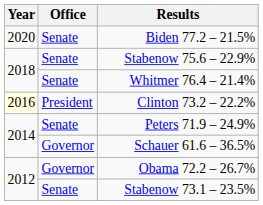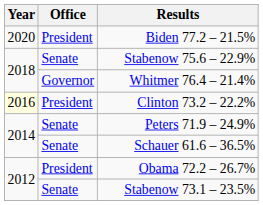Biden 77.2 – 21.5% | Office: Senate -> President
Whitmer 76.4 – 21.4% | Office: Senate -> Governor
Schauer 61.6 – 36.5% | Office: Governor -> Senate
Obama 72.2 – 26.7% | Office: Governor -> President
